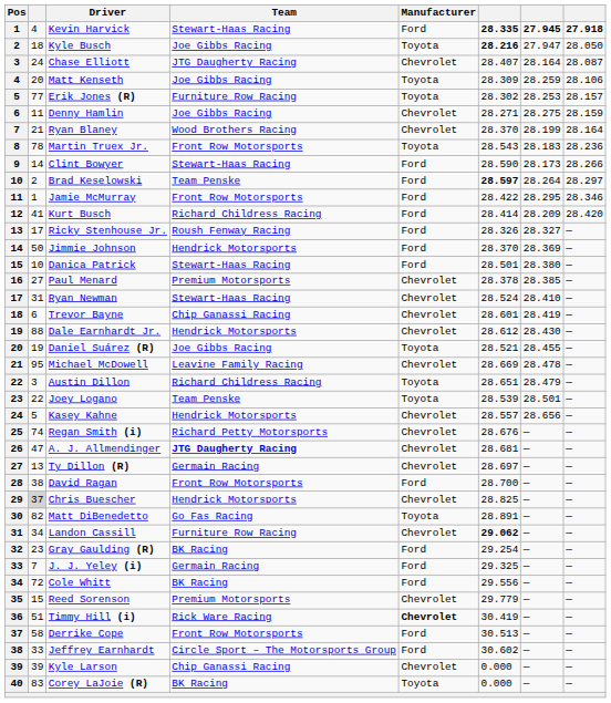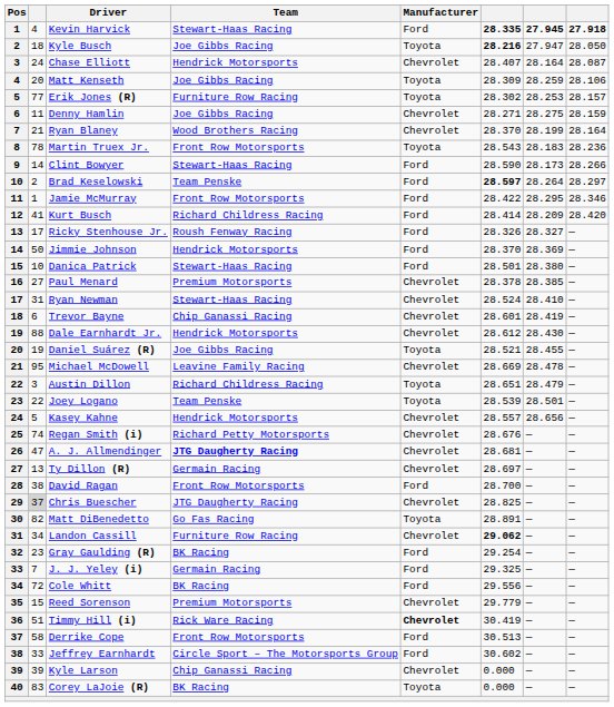Chase Elliott | Team: JTG Daugherty Racing -> Hendrick Motorsports
Chris Buescher | Team: Hendrick Motorsports -> JTG Daugherty Racing
